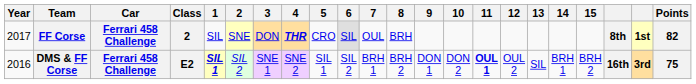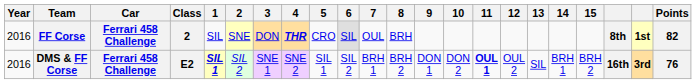FF Corse | Year: 2017 -> 2016
DMS & FF Corse | Points: 75 -> 76
